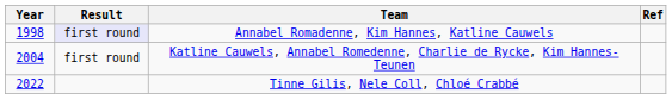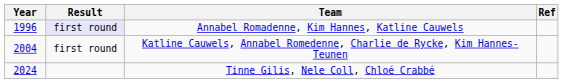Annabel Romadenne, Kim Hannes, Katline Cauwels | Year: 1998 -> 1996
Tinne Gilis, Nele Coll, Chloé Crabbé | Year: 2022 -> 2024
